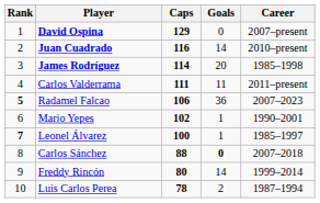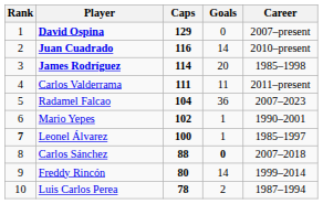Radamel Falcao | Rank: bold -> normal
Radamel Falcao | Caps: 106 -> 104
